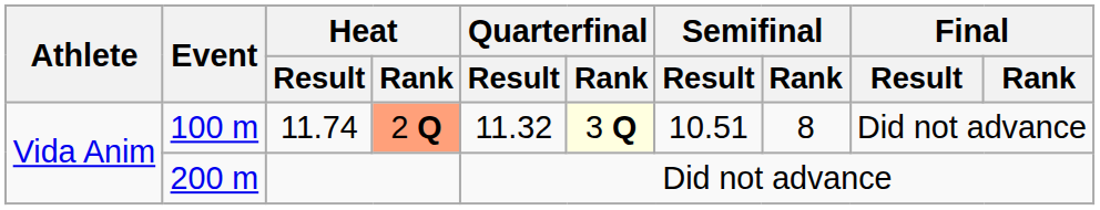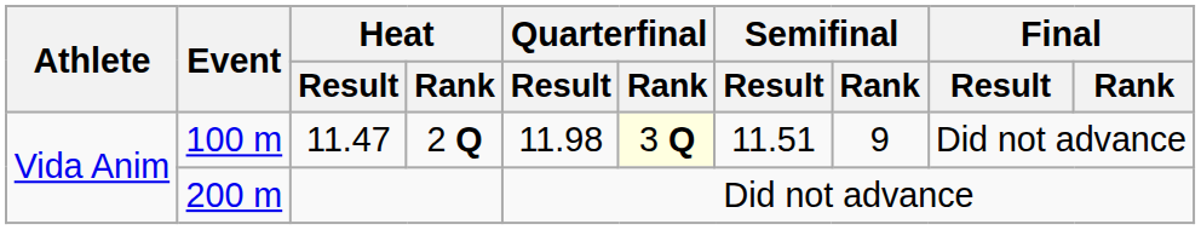100 m | Heat / Result: 11.74 -> 11.47
100 m | Heat / Rank: lightsalmon background -> no background
100 m | Quarterfinal / Result: 11.32 -> 11.98
100 m | Semifinal / Result: 10.51 -> 11.51
100 m | Semifinal / Rank: 8 -> 9
